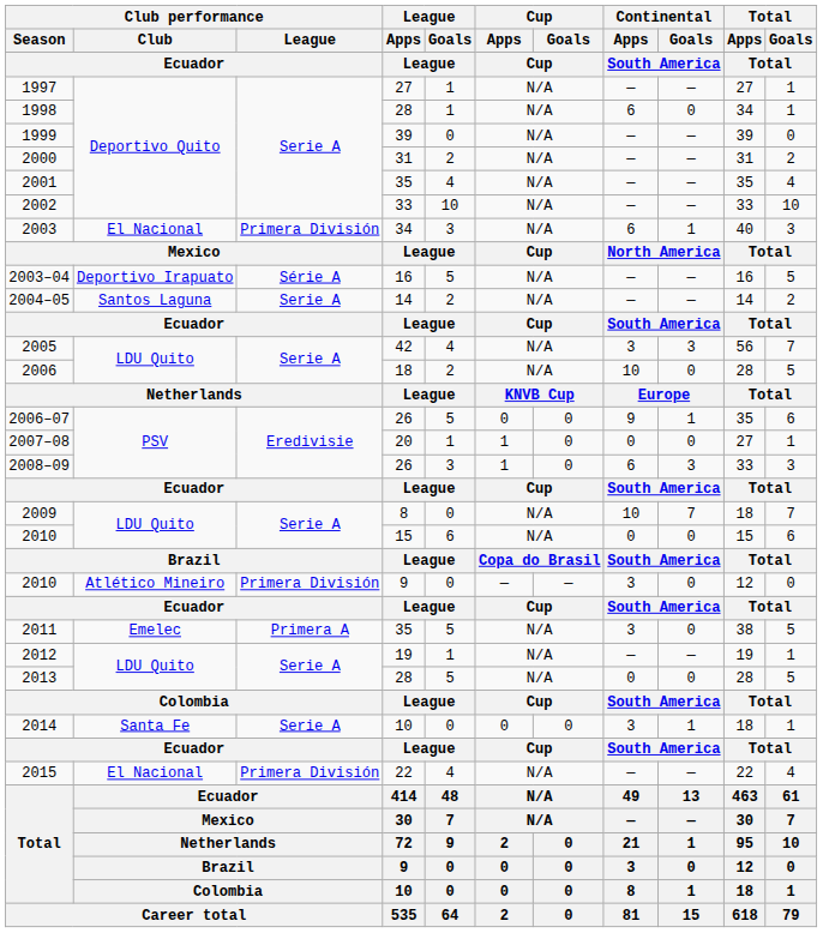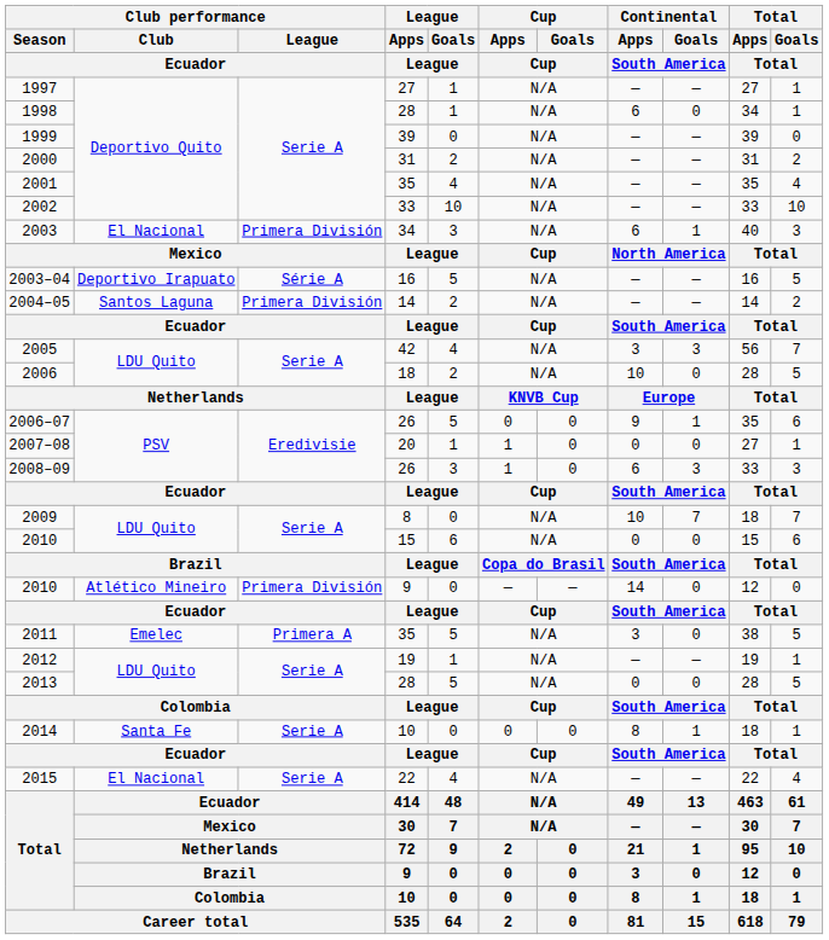2004–05 | Club performance / League / Ecuador: Serie A -> Primera División
2010 / 9 | Continental / Apps / South America: 3 -> 14
2014 | Continental / Apps / South America: 3 -> 8
2015 | Club performance / League / Ecuador: Primera División -> Serie A
